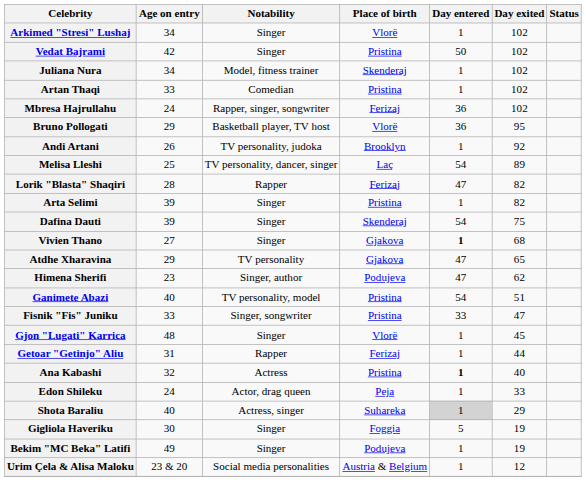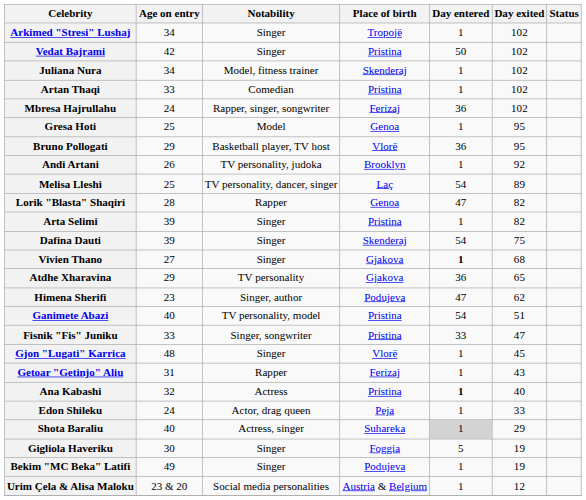Arkimed "Stresi" Lushaj | Place of birth: Vlorë -> Tropojë
+ row: Gresa Hoti | 25 | Model | Genoa | 1 | 95
Lorik "Blasta" Shaqiri | Place of birth: Ferizaj -> Genoa
Atdhe Xharavina | Day entered: 47 -> 36
Getoar "Getinjo" Aliu | Day exited: 44 -> 43
